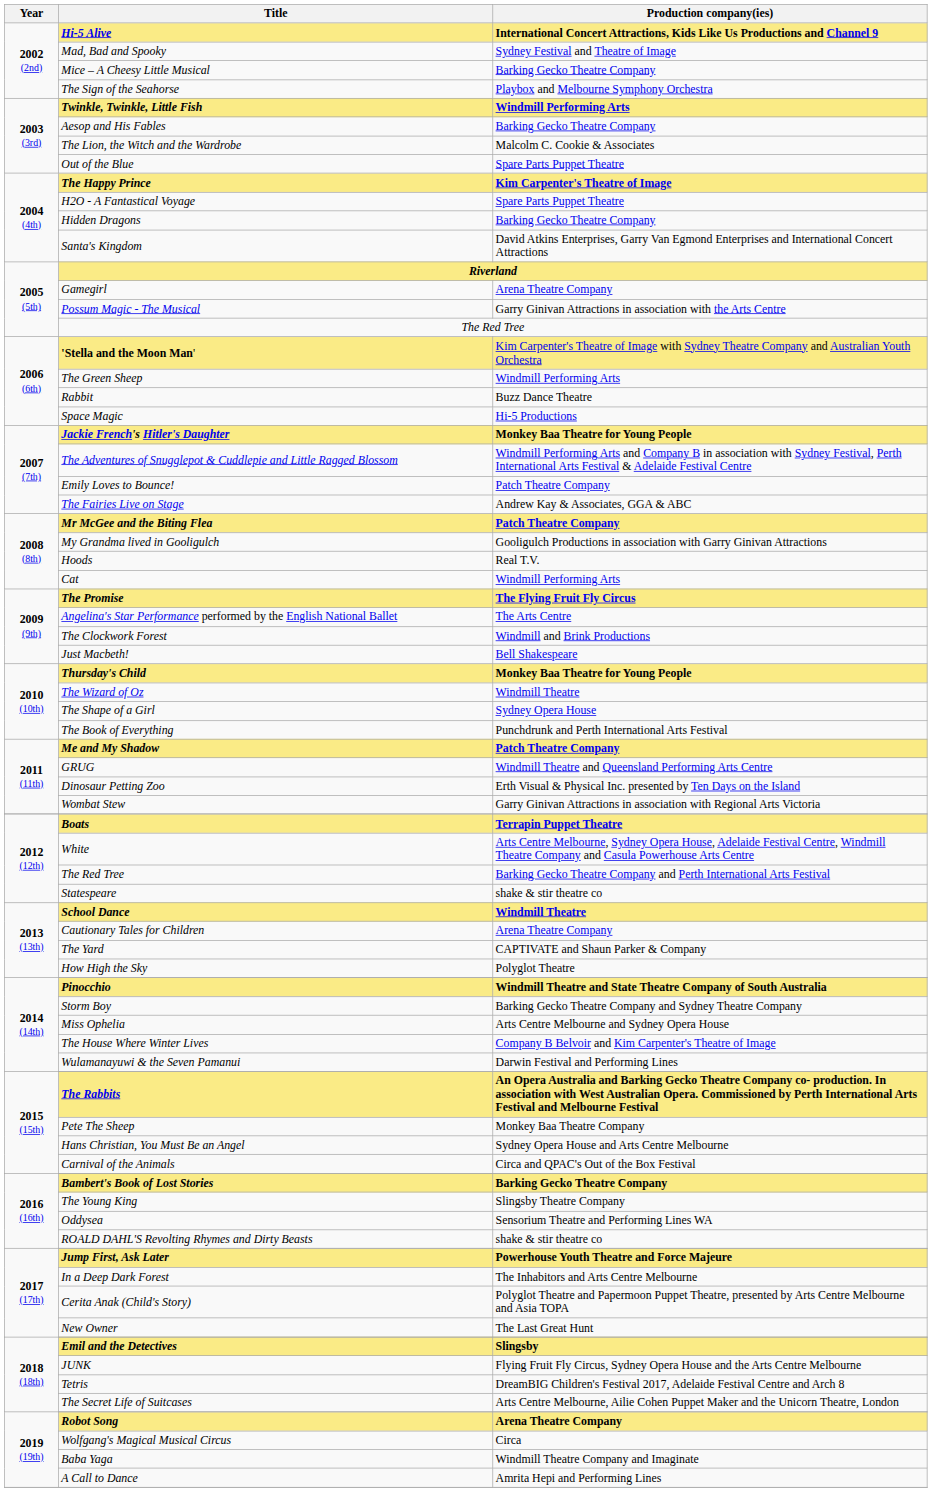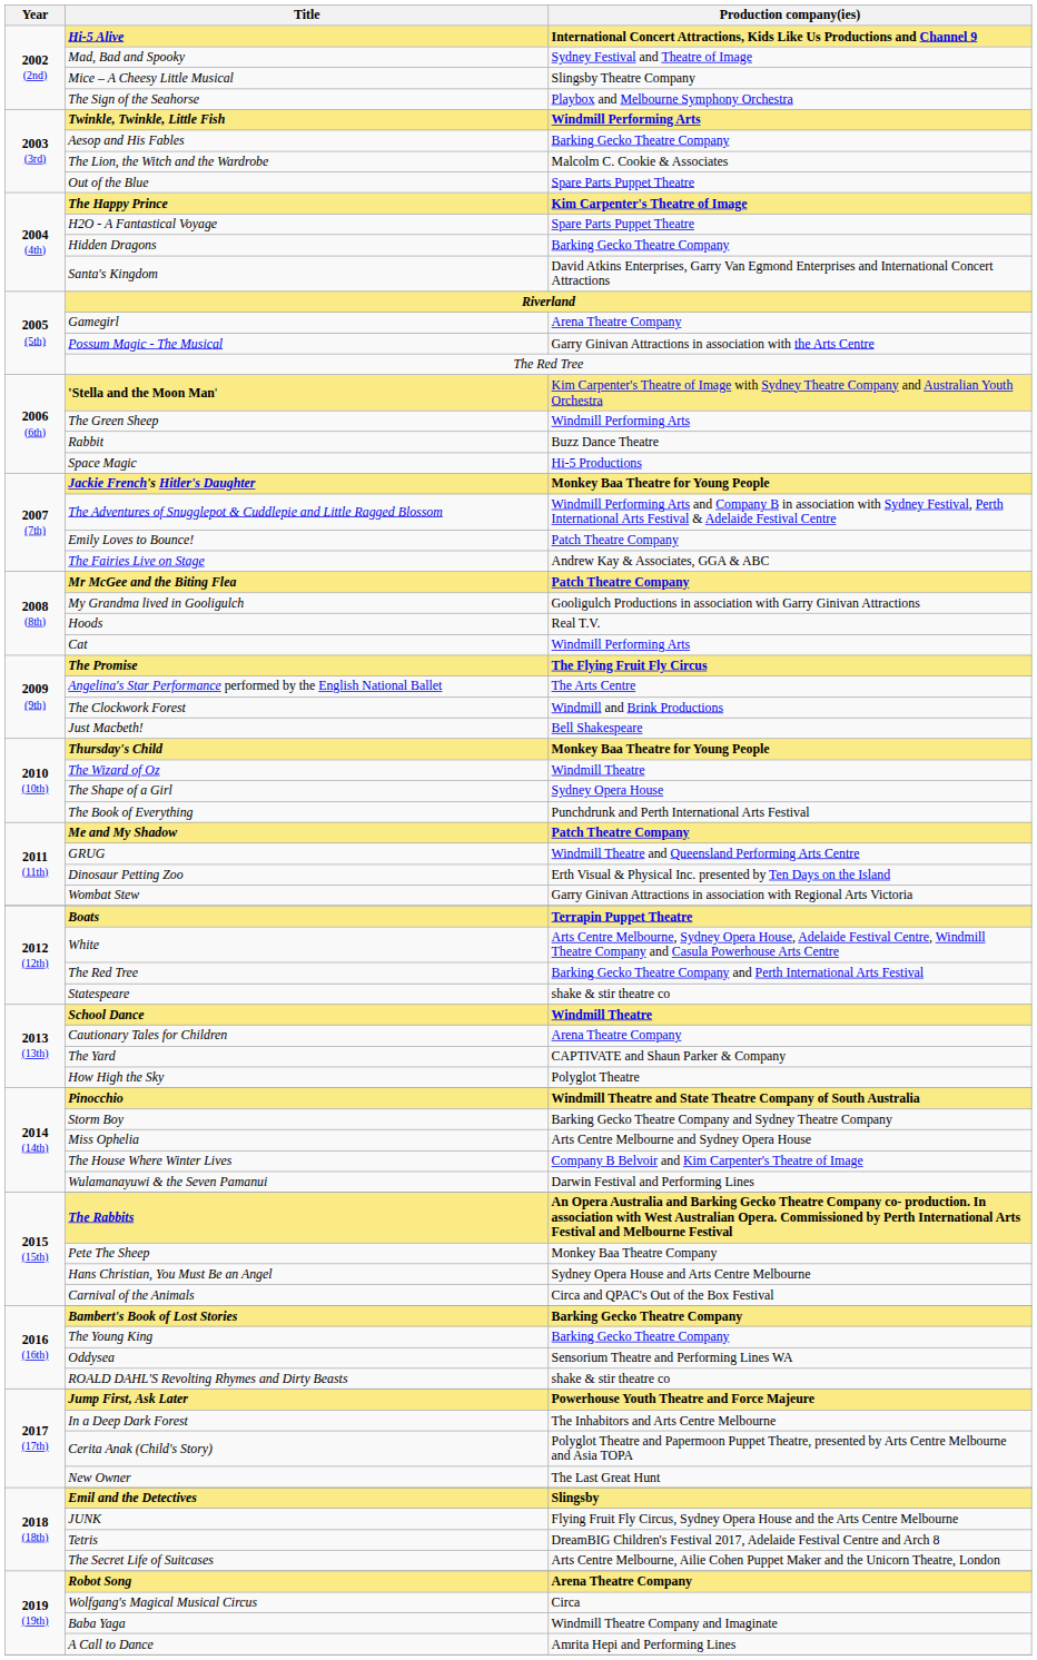Mice – A Cheesy Little Musical | Production company(ies): Barking Gecko Theatre Company -> Slingsby Theatre Company
The Young King | Production company(ies): Slingsby Theatre Company -> Barking Gecko Theatre Company
